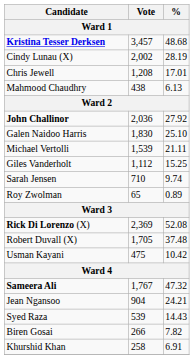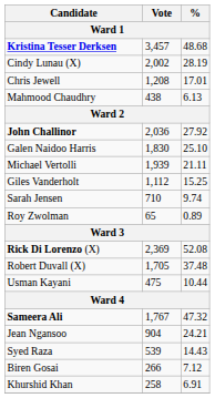Michael Vertolli | Vote: 1,539 -> 1,939
Usman Kayani | %: 10.42 -> 10.44
Biren Gosai | %: 7.82 -> 7.12
